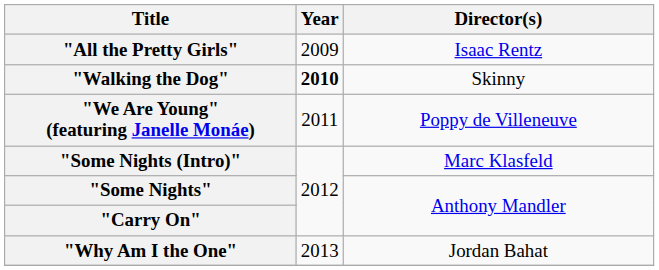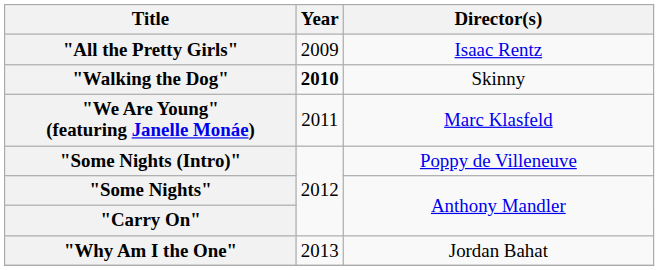"We Are Young" (featuring Janelle Monáe) | Director(s): Poppy de Villeneuve -> Marc Klasfeld
"Some Nights (Intro)" | Director(s): Marc Klasfeld -> Poppy de Villeneuve
